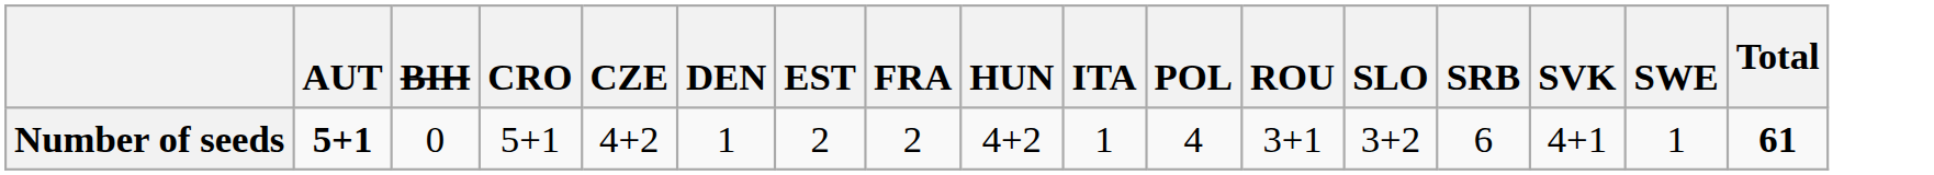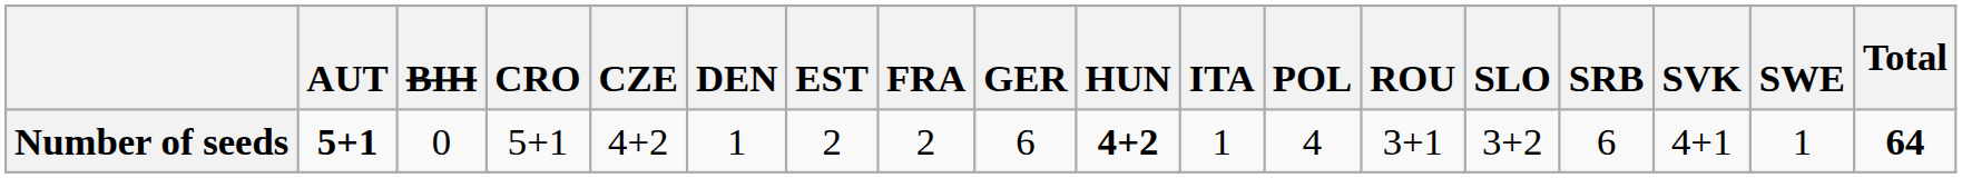+ column: GER | 6
Number of seeds | HUN: normal -> bold
Number of seeds | Total: 61 -> 64
